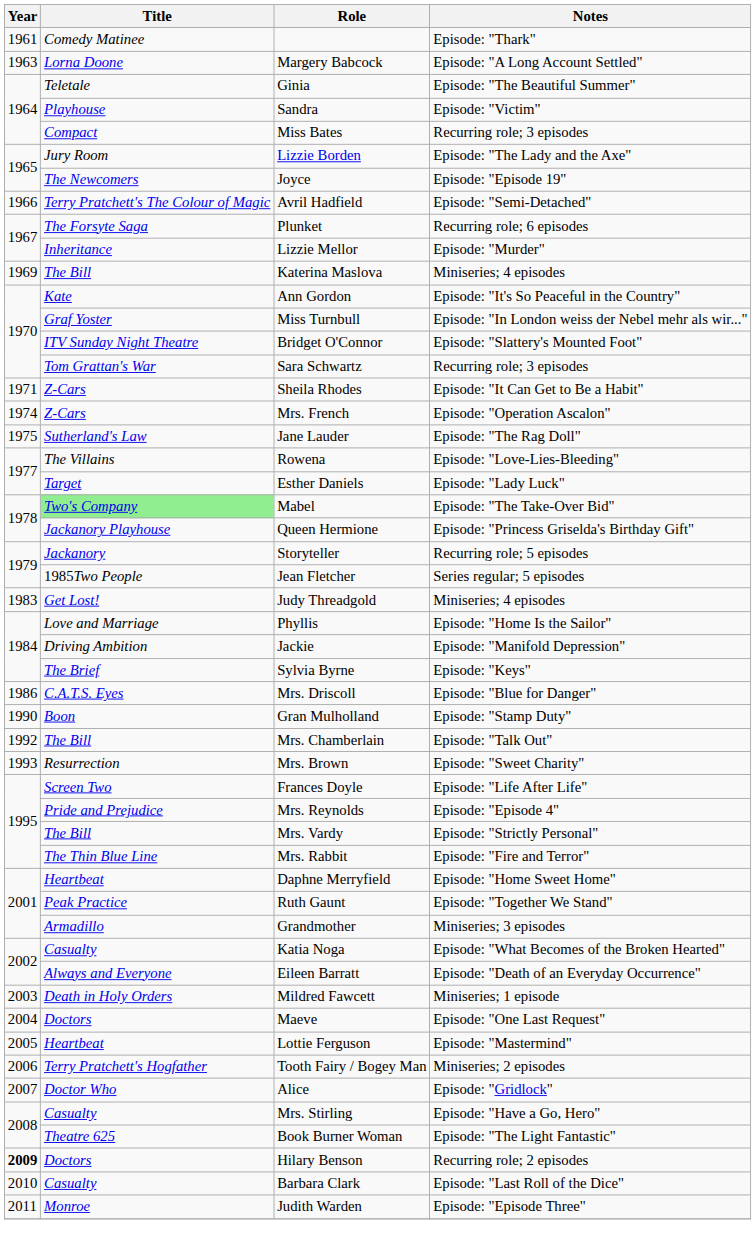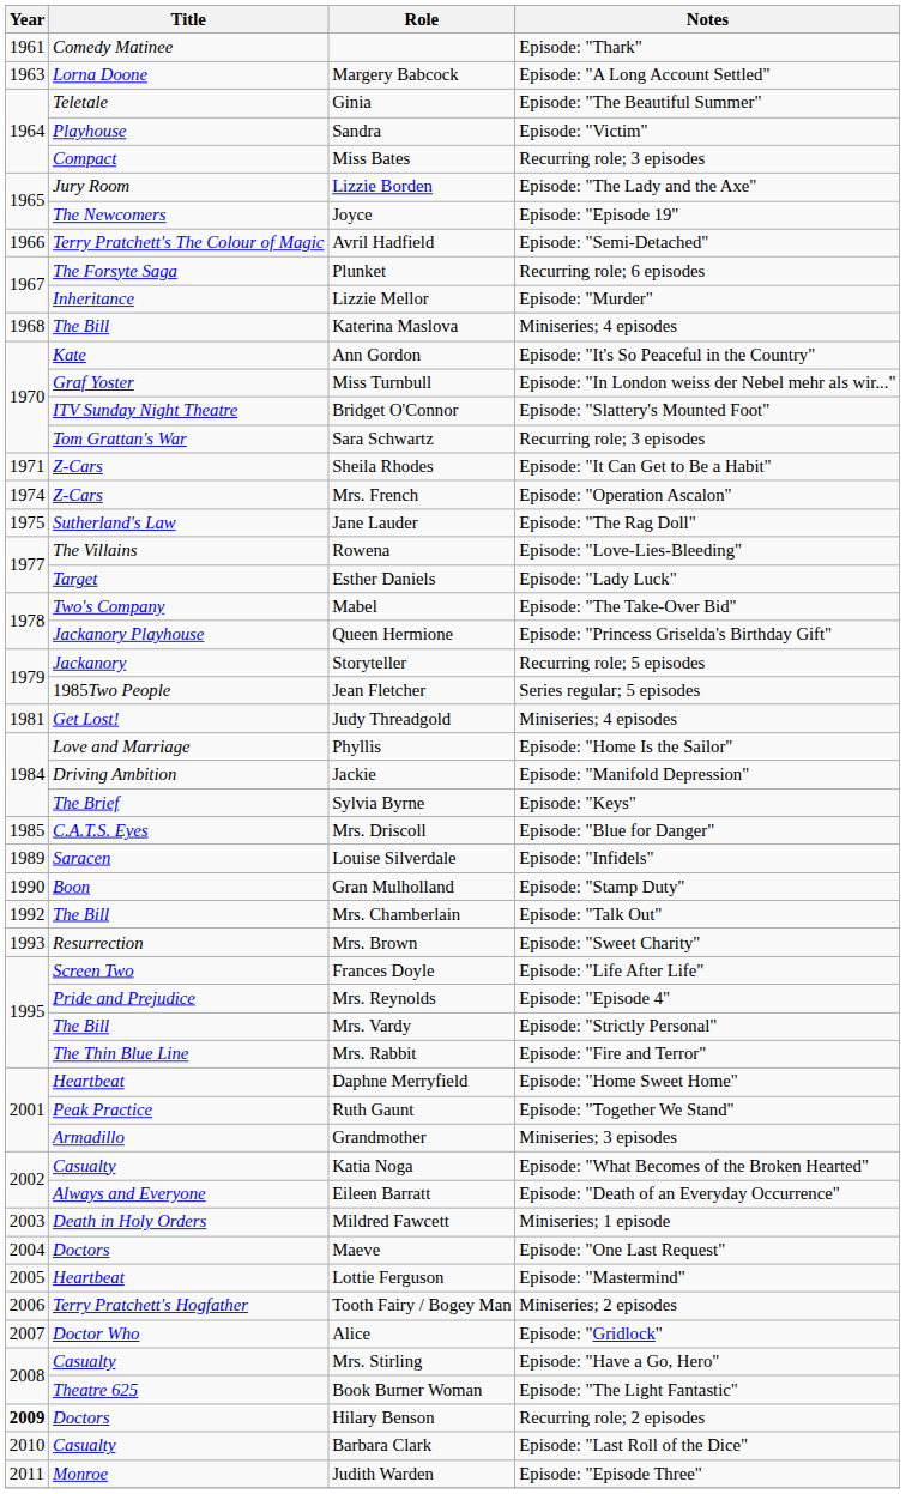Katerina Maslova | Year: 1969 -> 1968
Mabel | Title: lightgreen background -> no background
Judy Threadgold | Year: 1983 -> 1981
Mrs. Driscoll | Year: 1986 -> 1985
+ row: 1989 | Saracen | Louise Silverdale | Episode: "Infidels"
